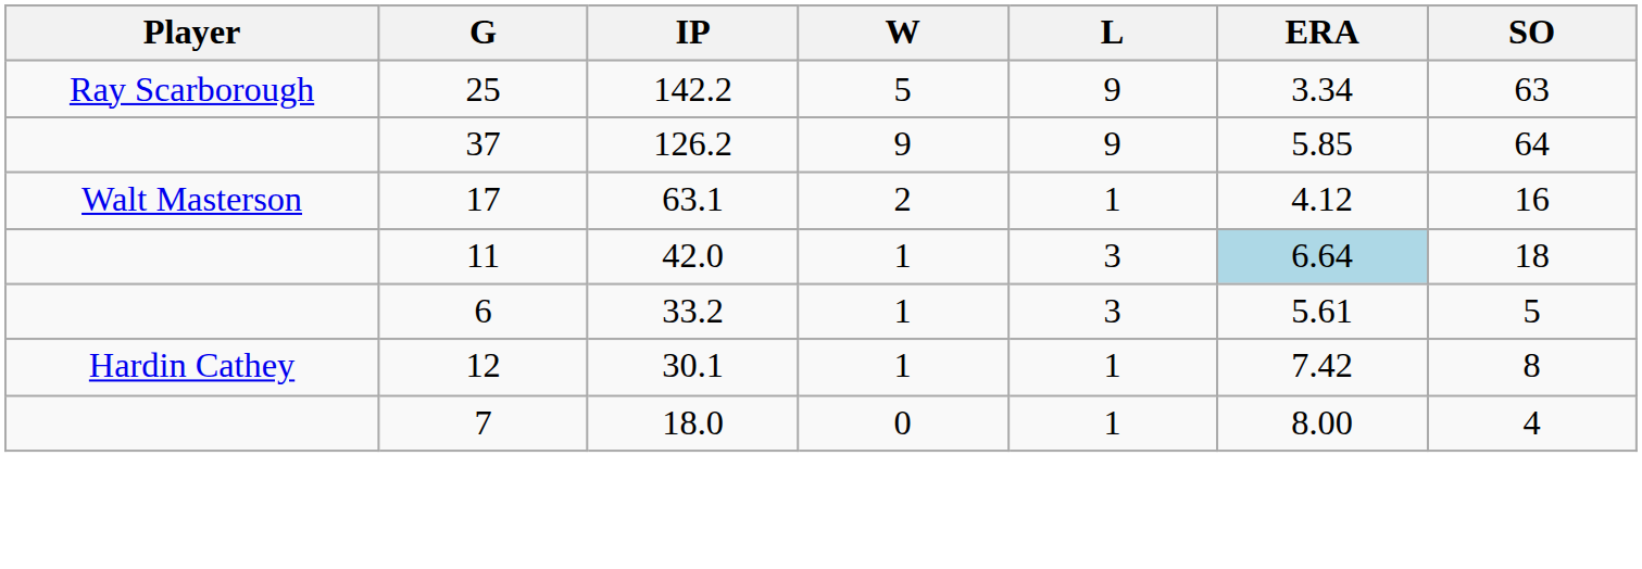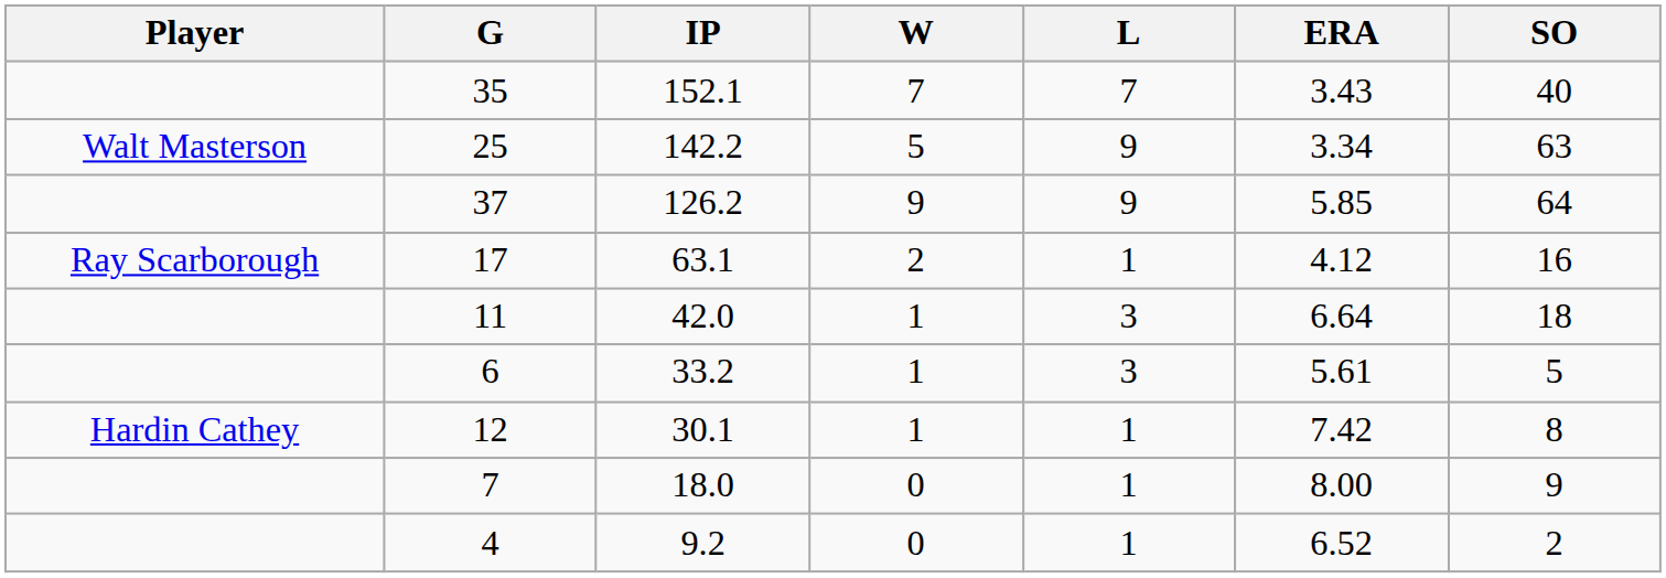+ row: 35 | 152.1 | 7 | 7 | 3.43 | 40
142.2 | Player: Ray Scarborough -> Walt Masterson
63.1 | Player: Walt Masterson -> Ray Scarborough
42.0 | ERA: lightblue background -> no background
18.0 | SO: 4 -> 9
+ row: 4 | 9.2 | 0 | 1 | 6.52 | 2
